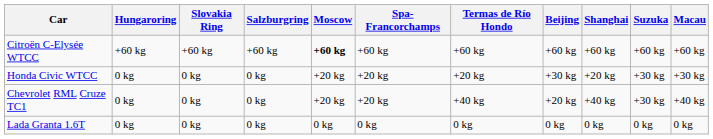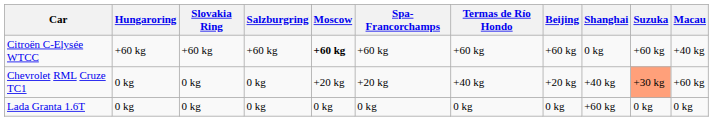Citroën C-Elysée WTCC | Shanghai: +60 kg -> 0 kg
Citroën C-Elysée WTCC | Macau: +60 kg -> +40 kg
- row: Honda Civic WTCC | 0 kg | 0 kg | 0 kg | +20 kg | +20 kg | +20 kg | +30 kg | +20 kg | +30 kg | +30 kg
Chevrolet RML Cruze TC1 | Suzuka: no background -> lightsalmon background
Chevrolet RML Cruze TC1 | Macau: +40 kg -> +60 kg
Lada Granta 1.6T | Shanghai: 0 kg -> +60 kg
